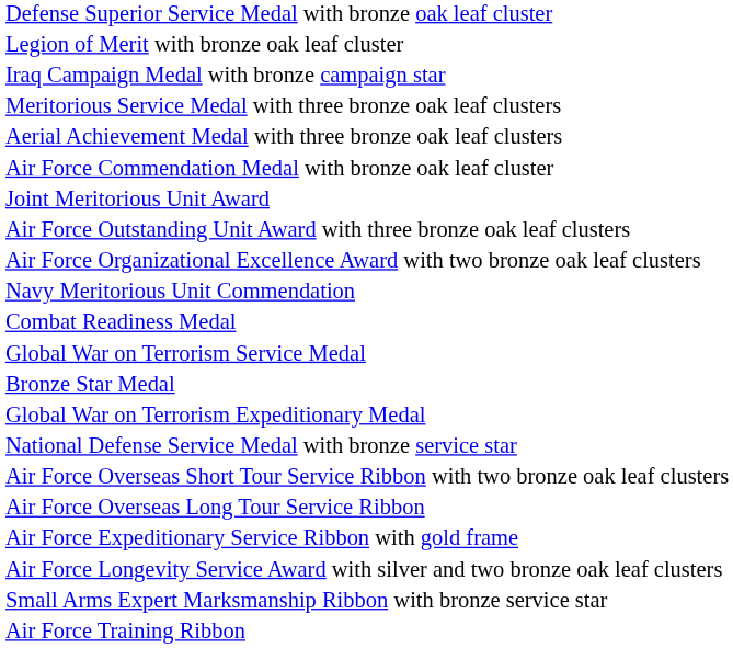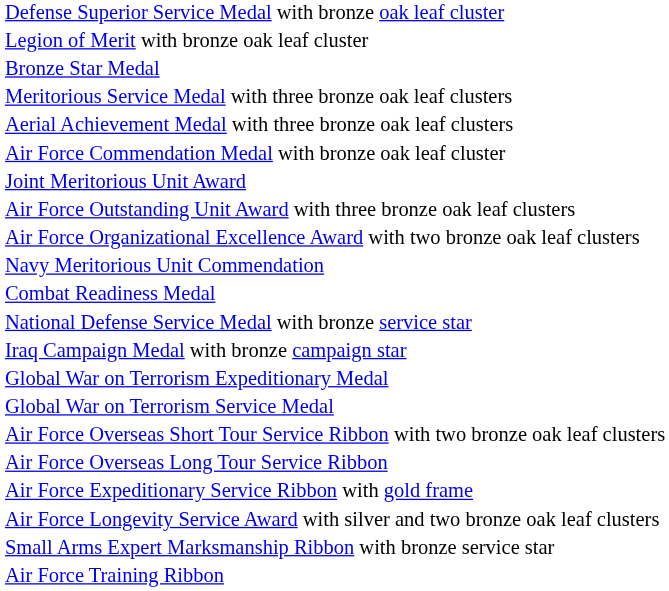rows swapped: Bronze Star Medal <-> Iraq Campaign Medal with bronze campaign star
rows swapped: National Defense Service Medal with bronze service star <-> Global War on Terrorism Service Medal
